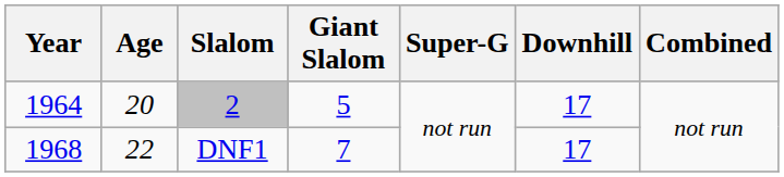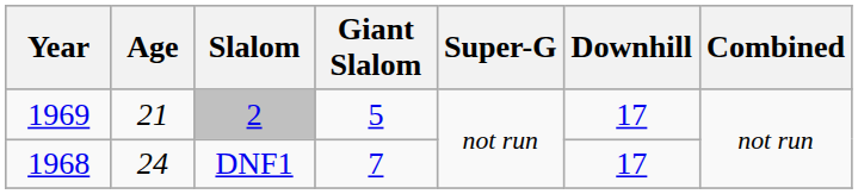2 | Year: 1964 -> 1969
2 | Age: 20 -> 21
DNF1 | Age: 22 -> 24
